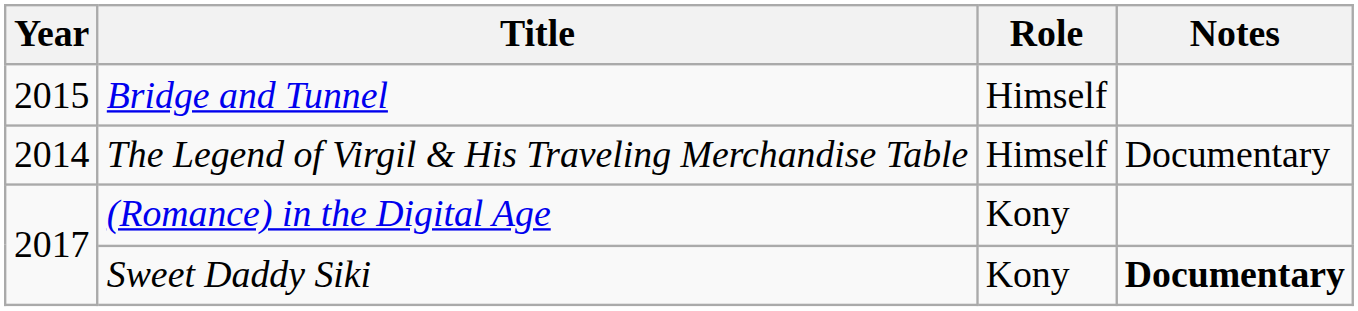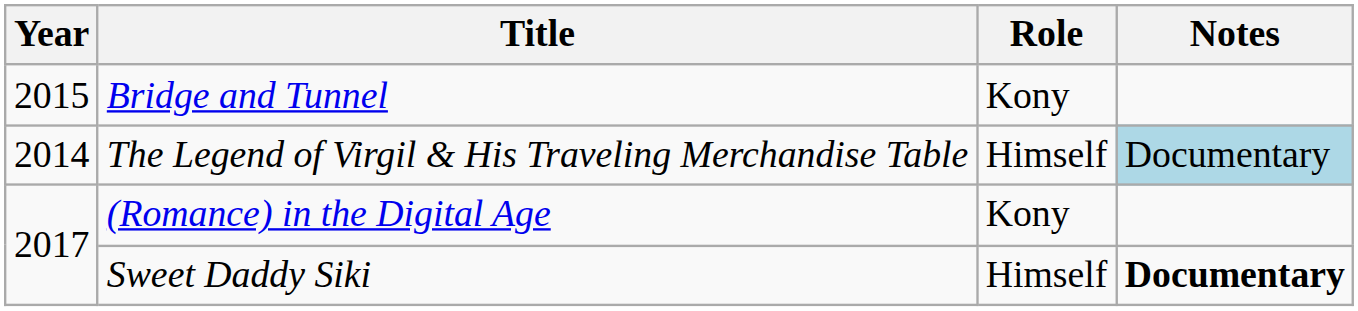Bridge and Tunnel | Role: Himself -> Kony
The Legend of Virgil & His Traveling Merchandise Table | Notes: no background -> lightblue background
Sweet Daddy Siki | Role: Kony -> Himself
